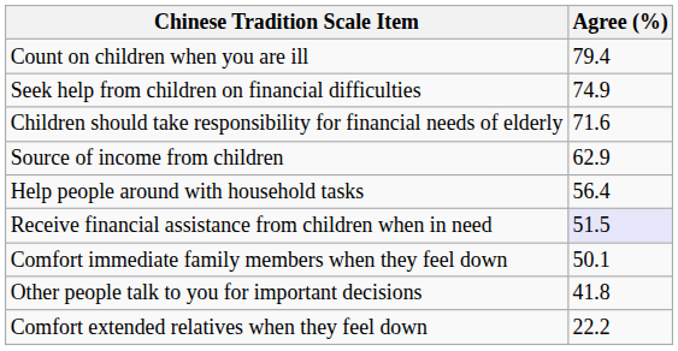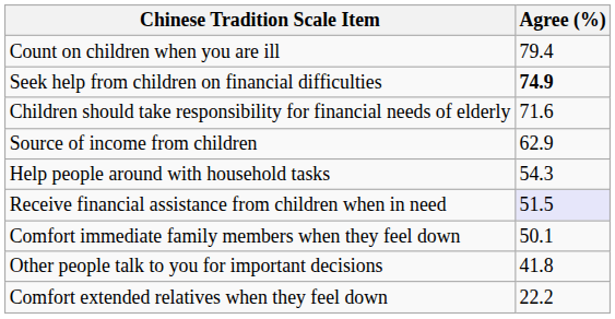Seek help from children on financial difficulties | Agree (%): normal -> bold
Help people around with household tasks | Agree (%): 56.4 -> 54.3
